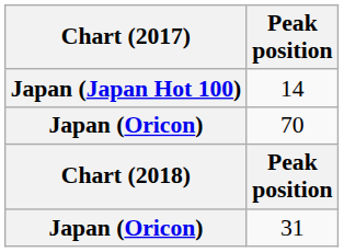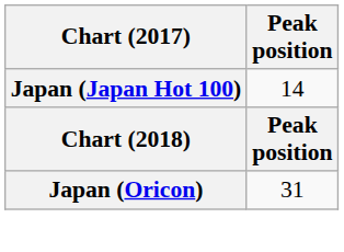- row: Japan (Oricon) | 70
